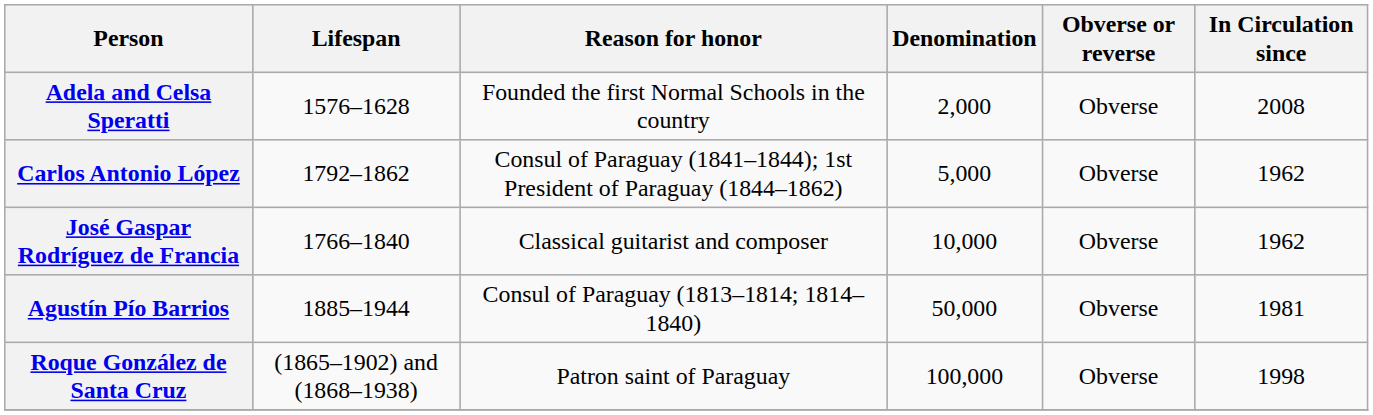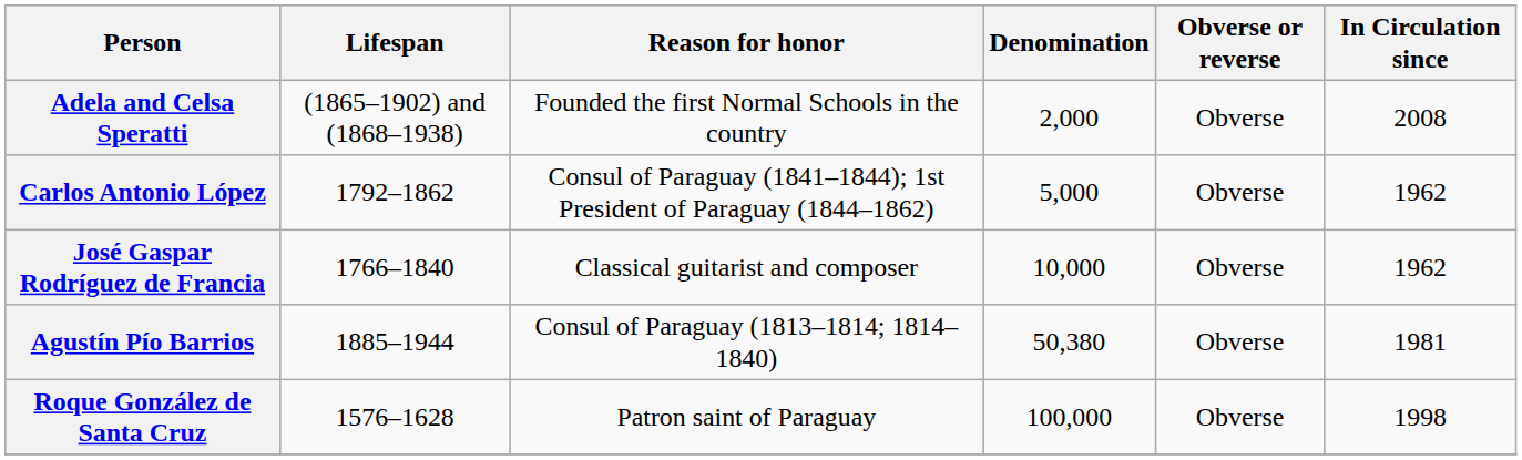Adela and Celsa Speratti | Lifespan: 1576–1628 -> (1865–1902) and (1868–1938)
Agustín Pío Barrios | Denomination: 50,000 -> 50,380
Roque González de Santa Cruz | Lifespan: (1865–1902) and (1868–1938) -> 1576–1628
